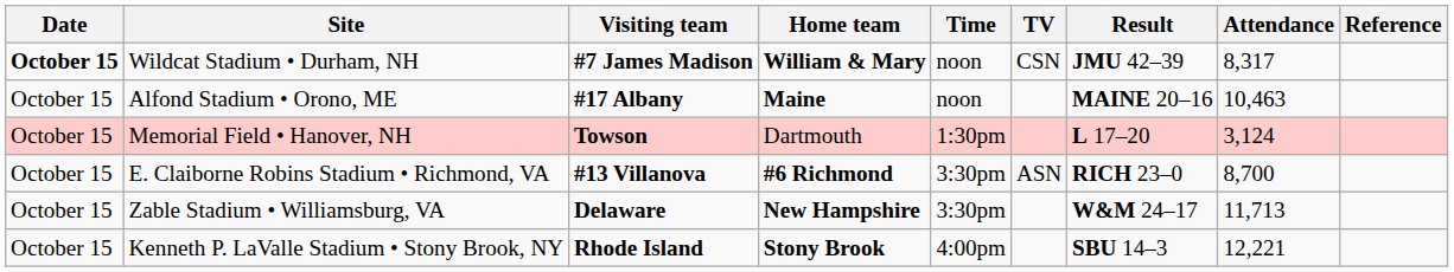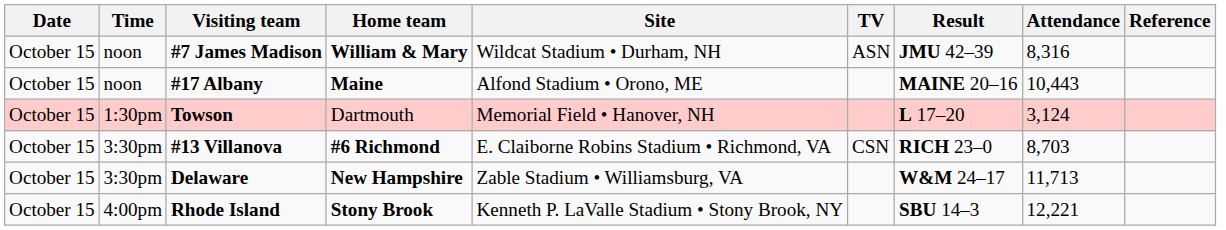columns swapped: Time <-> Site
#7 James Madison | Date: bold -> normal
#7 James Madison | TV: CSN -> ASN
#7 James Madison | Attendance: 8,317 -> 8,316
#17 Albany | Attendance: 10,463 -> 10,443
#13 Villanova | TV: ASN -> CSN
#13 Villanova | Attendance: 8,700 -> 8,703
